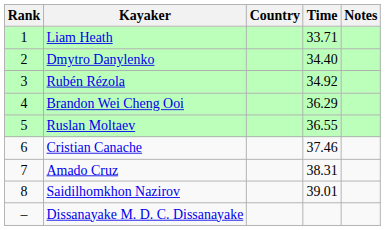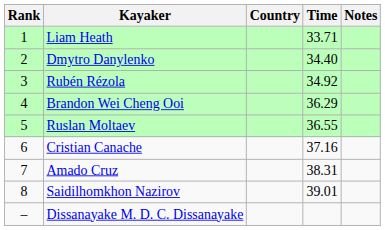Cristian Canache | Time: 37.46 -> 37.16
